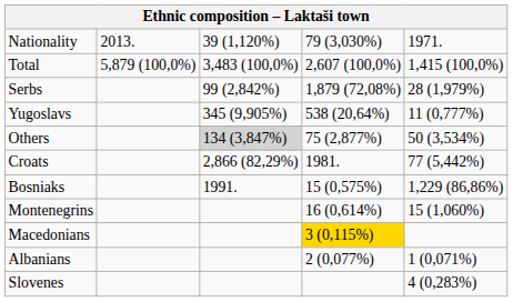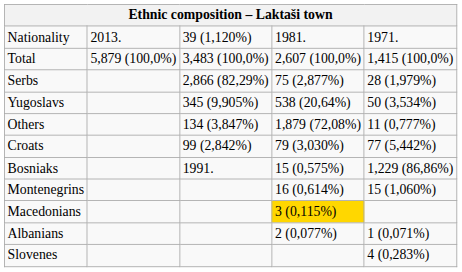Nationality | column 4: 79 (3,030%) -> 1981.
Serbs | column 3: 99 (2,842%) -> 2,866 (82,29%)
Serbs | column 4: 1,879 (72,08%) -> 75 (2,877%)
Yugoslavs | column 5: 11 (0,777%) -> 50 (3,534%)
Others | column 3: lightgrey background -> no background
Others | column 4: 75 (2,877%) -> 1,879 (72,08%)
Others | column 5: 50 (3,534%) -> 11 (0,777%)
Croats | column 3: 2,866 (82,29%) -> 99 (2,842%)
Croats | column 4: 1981. -> 79 (3,030%)
